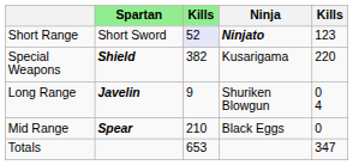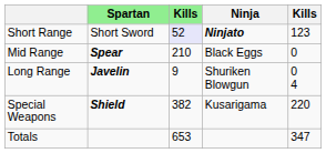rows swapped: Mid Range <-> Special Weapons
